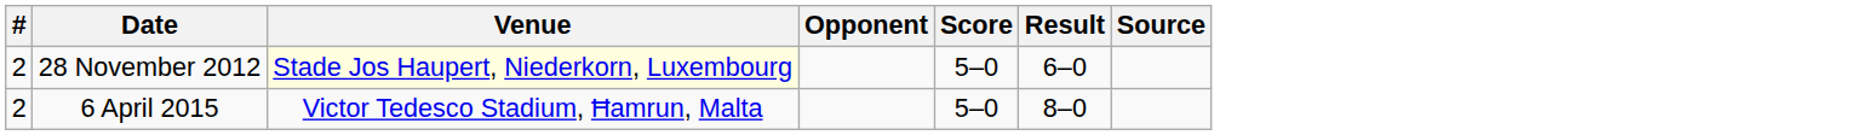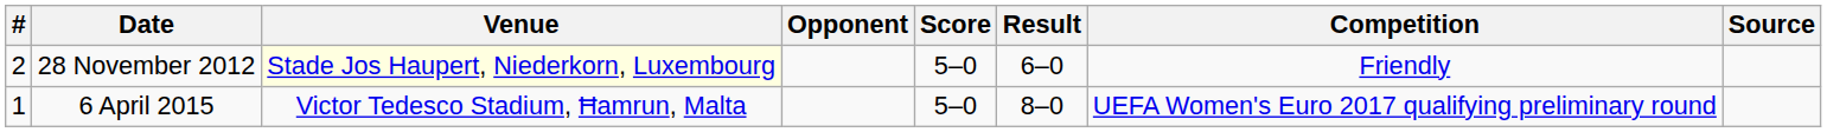+ column: Competition | Friendly | UEFA Women's Euro 2017 qualifying preliminary round
6 April 2015 | #: 2 -> 1
